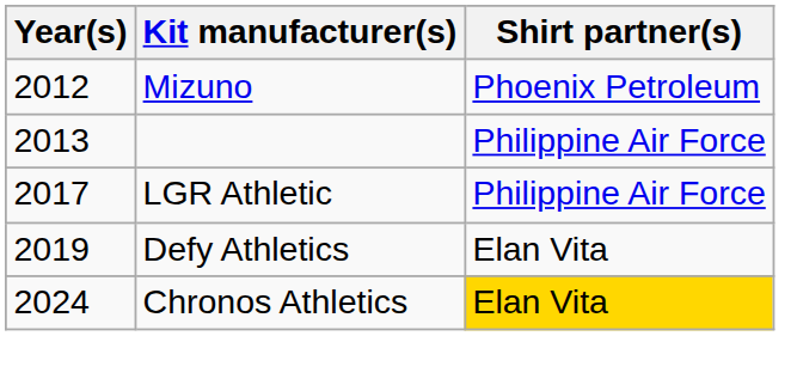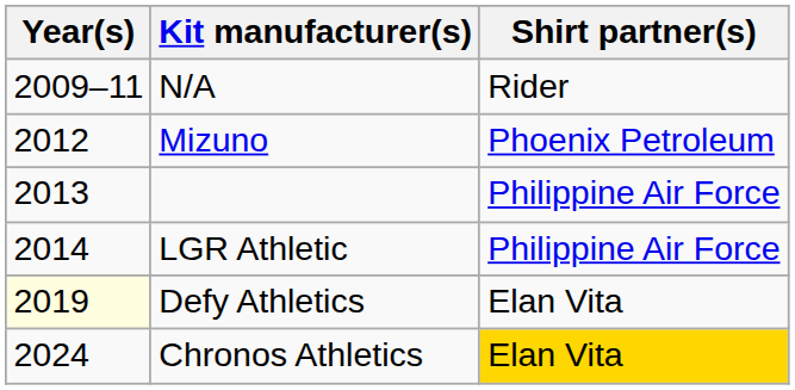+ row: 2009–11 | N/A | Rider
LGR Athletic | Year(s): 2017 -> 2014
Defy Athletics | Year(s): no background -> lightyellow background
